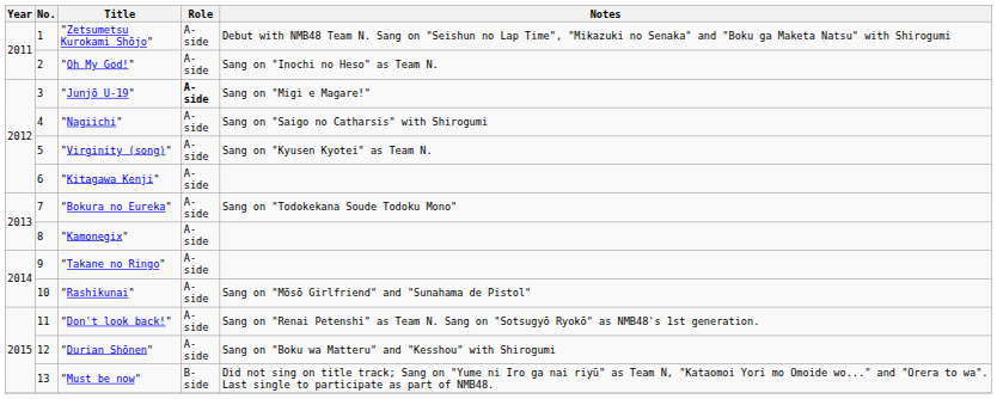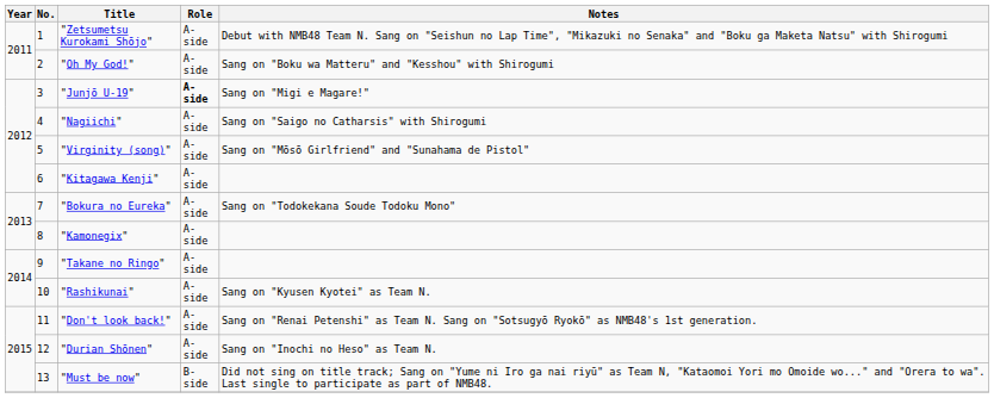"Oh My God!" | Notes: Sang on "Inochi no Heso" as Team N. -> Sang on "Boku wa Matteru" and "Kesshou" with Shirogumi
"Virginity (song)" | Notes: Sang on "Kyusen Kyotei" as Team N. -> Sang on "Mōsō Girlfriend" and "Sunahama de Pistol"
"Rashikunai" | Notes: Sang on "Mōsō Girlfriend" and "Sunahama de Pistol" -> Sang on "Kyusen Kyotei" as Team N.
"Durian Shōnen" | Notes: Sang on "Boku wa Matteru" and "Kesshou" with Shirogumi -> Sang on "Inochi no Heso" as Team N.
